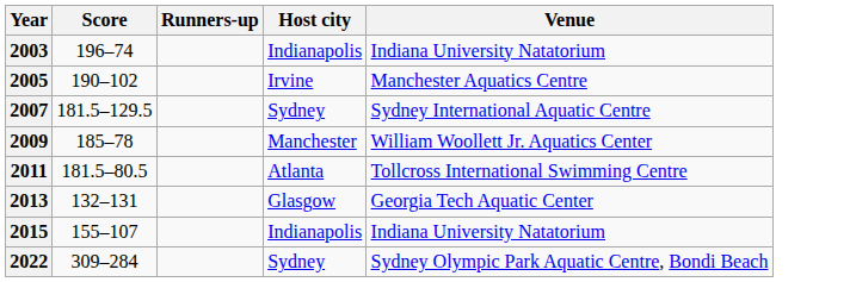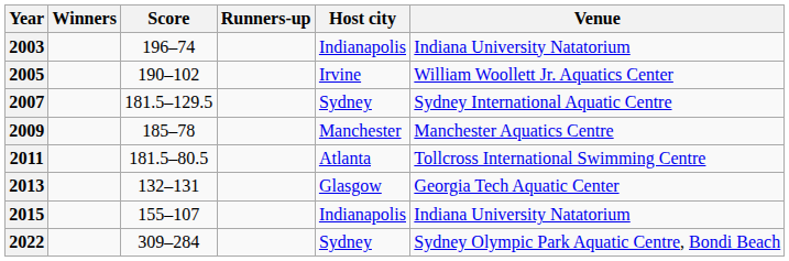+ column: Winners
2005 | Venue: Manchester Aquatics Centre -> William Woollett Jr. Aquatics Center
2009 | Venue: William Woollett Jr. Aquatics Center -> Manchester Aquatics Centre
